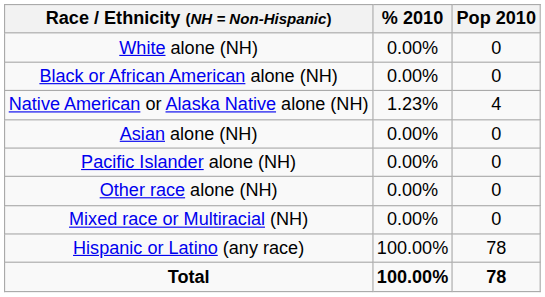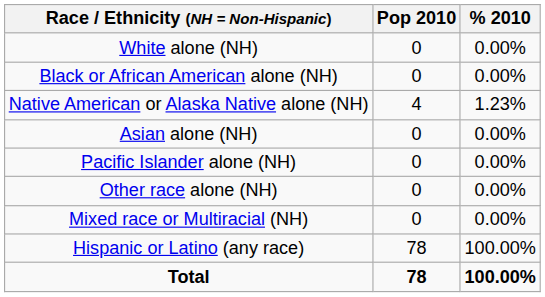columns swapped: Pop 2010 <-> % 2010
